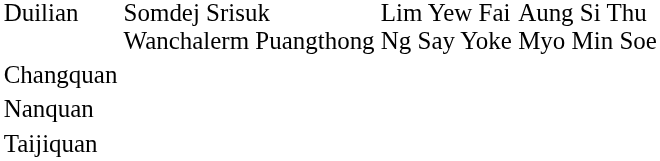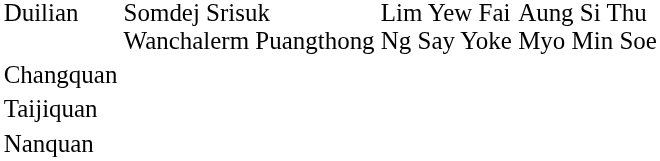rows swapped: Nanquan <-> Taijiquan
